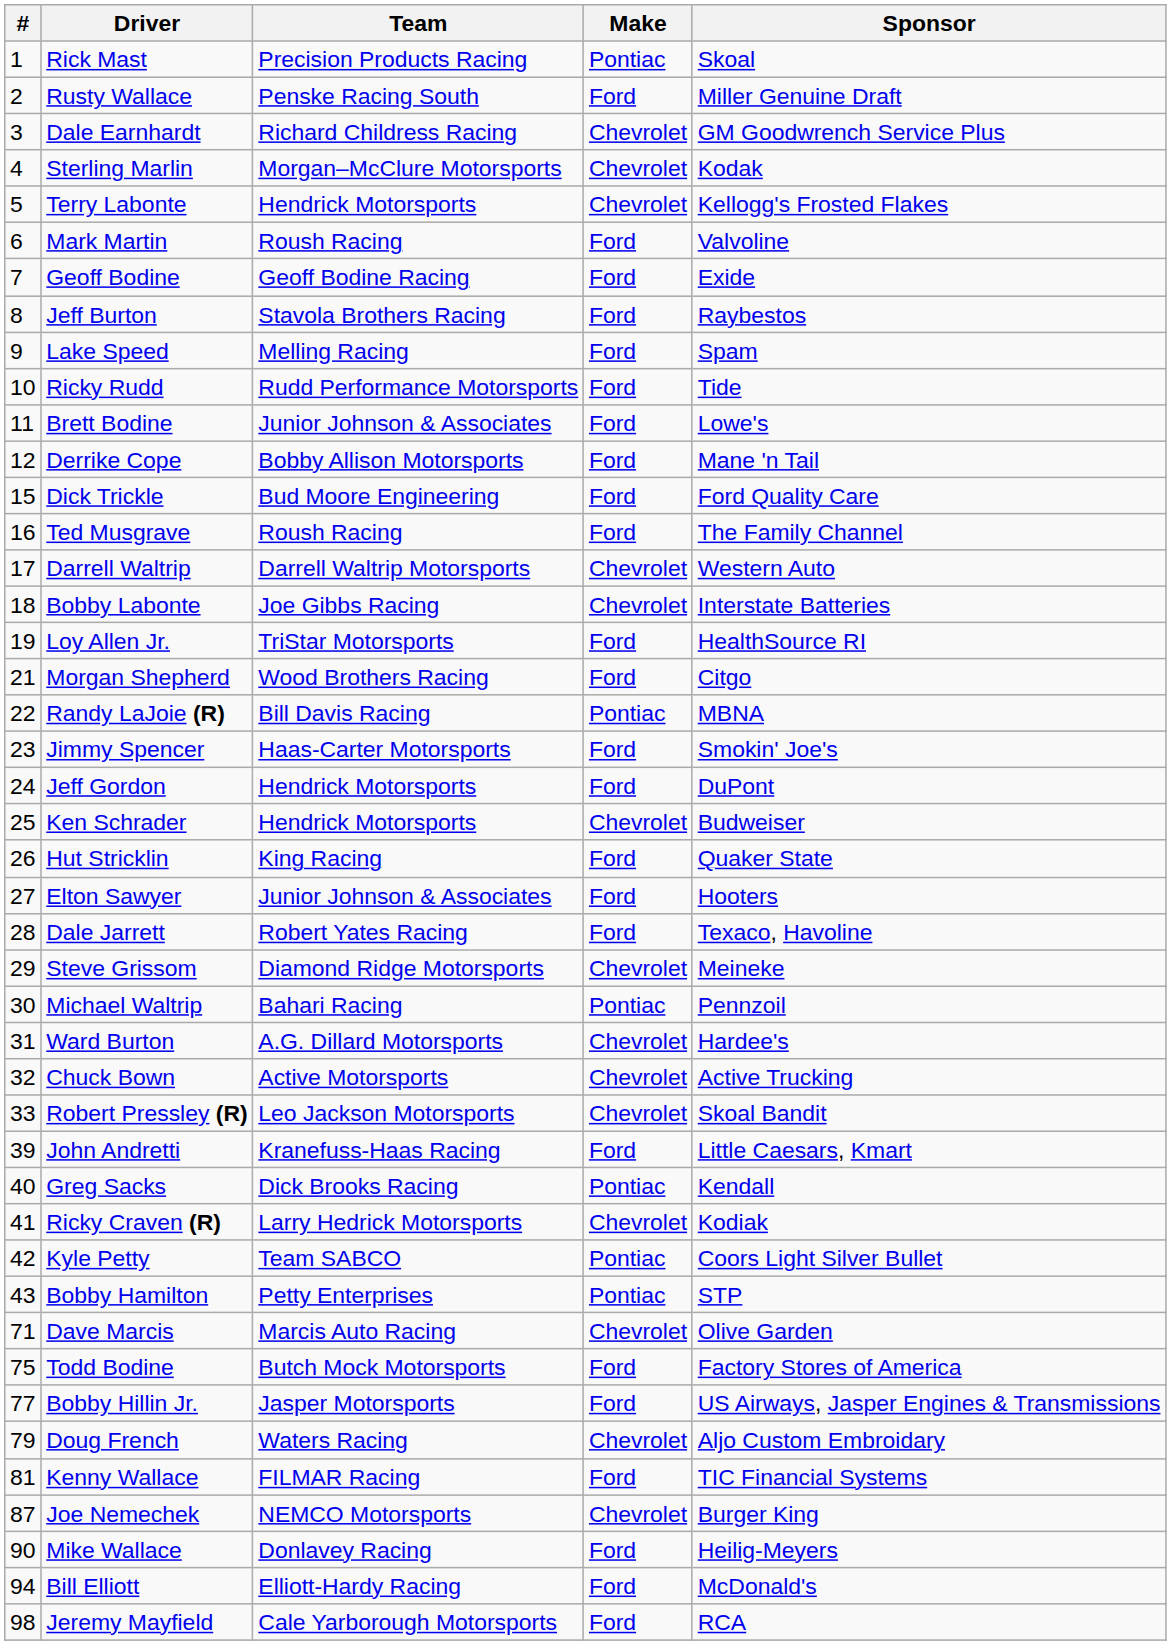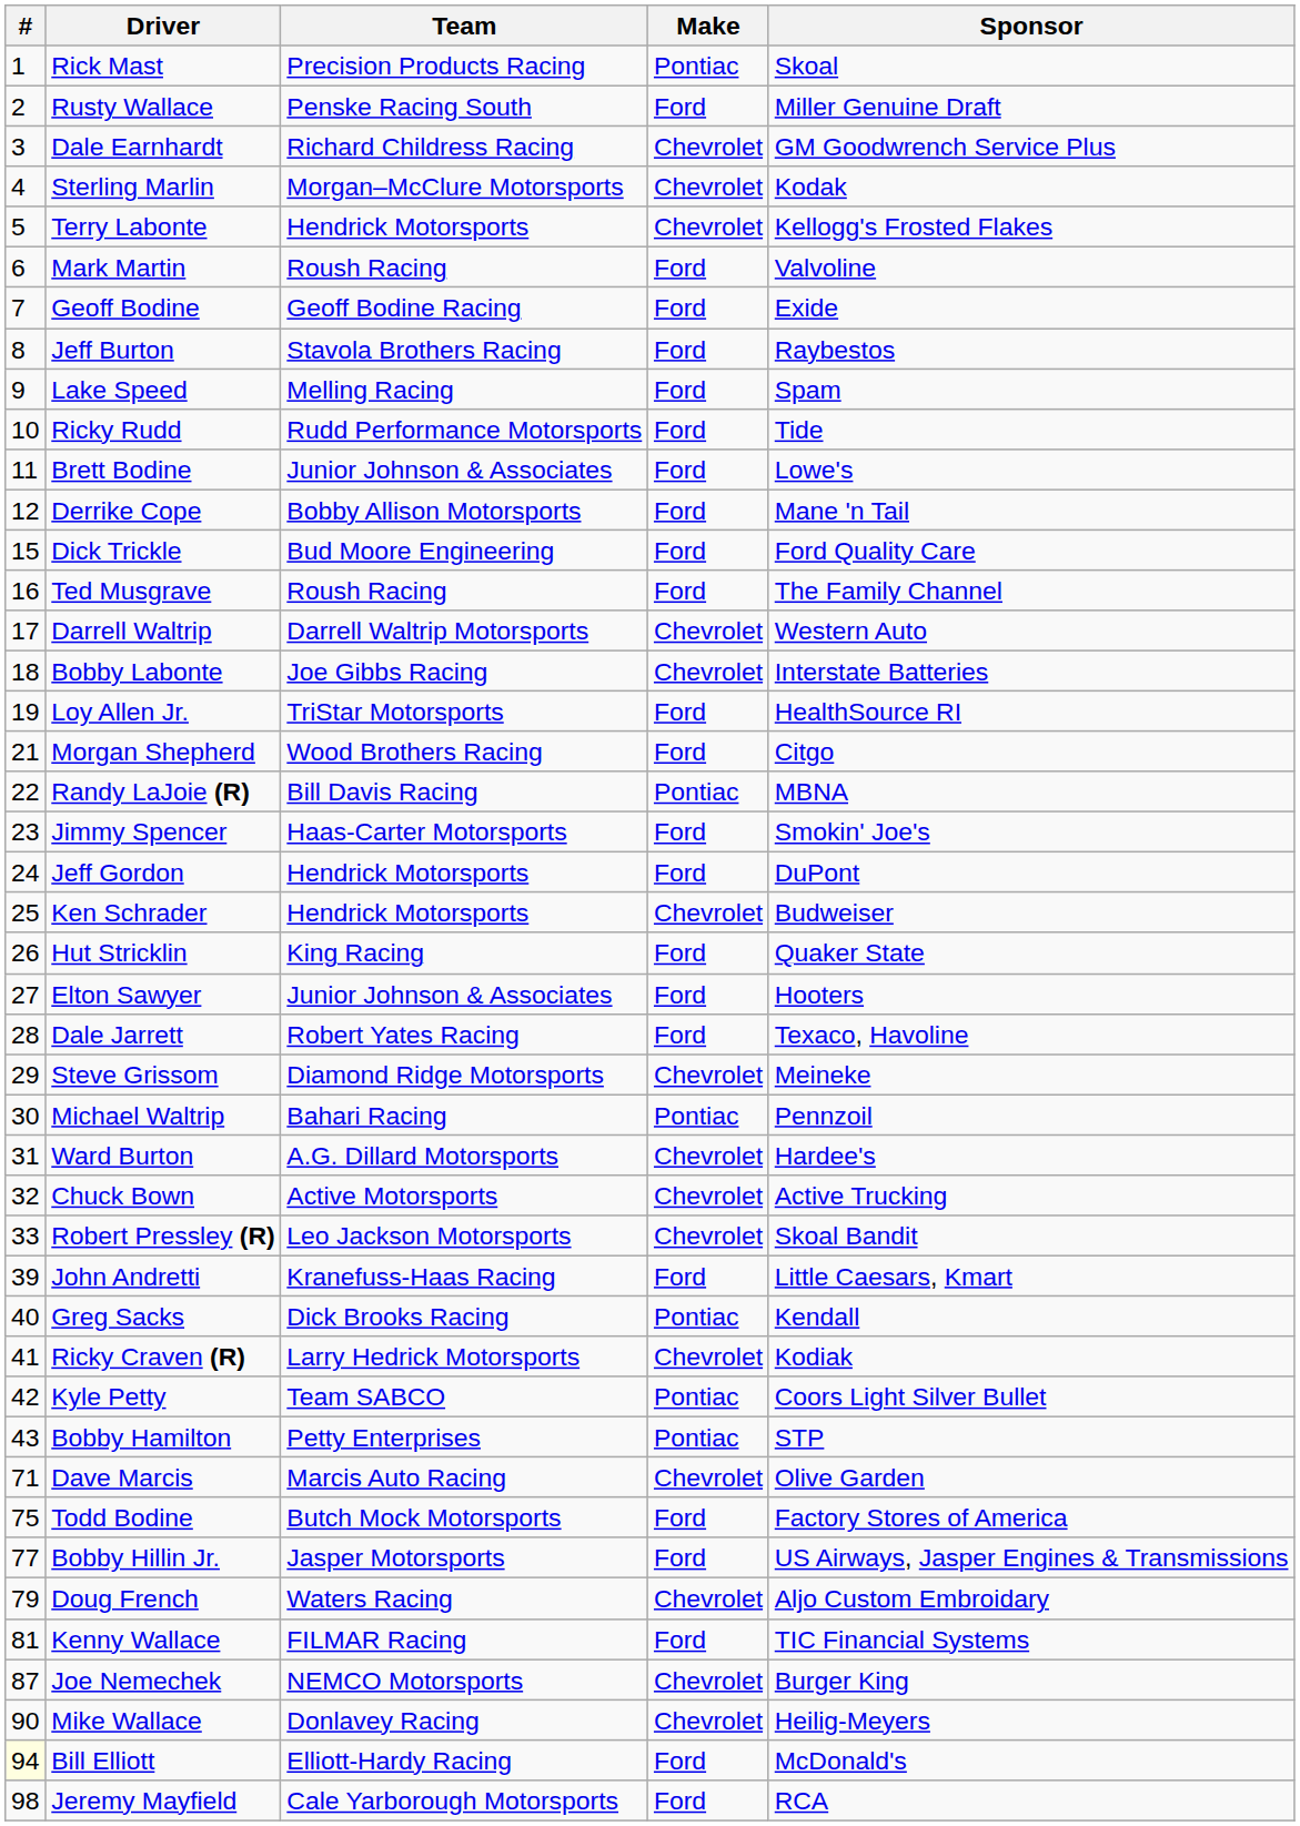Mike Wallace | Make: Ford -> Chevrolet
Bill Elliott | #: no background -> lightyellow background
